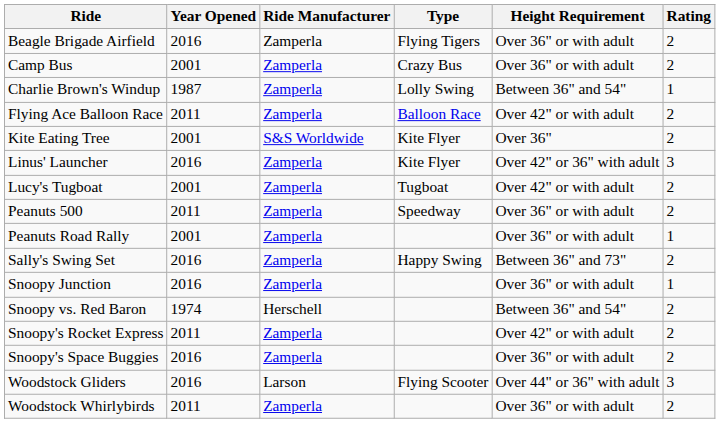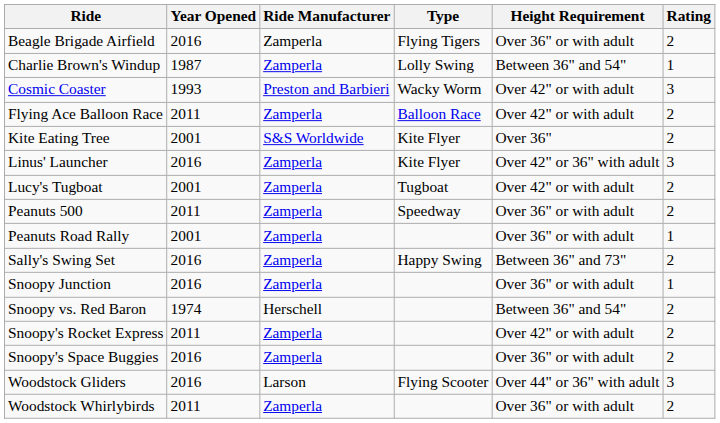- row: Camp Bus | 2001 | Zamperla | Crazy Bus | Over 36" or with adult | 2
+ row: Cosmic Coaster | 1993 | Preston and Barbieri | Wacky Worm | Over 42" or with adult | 3
